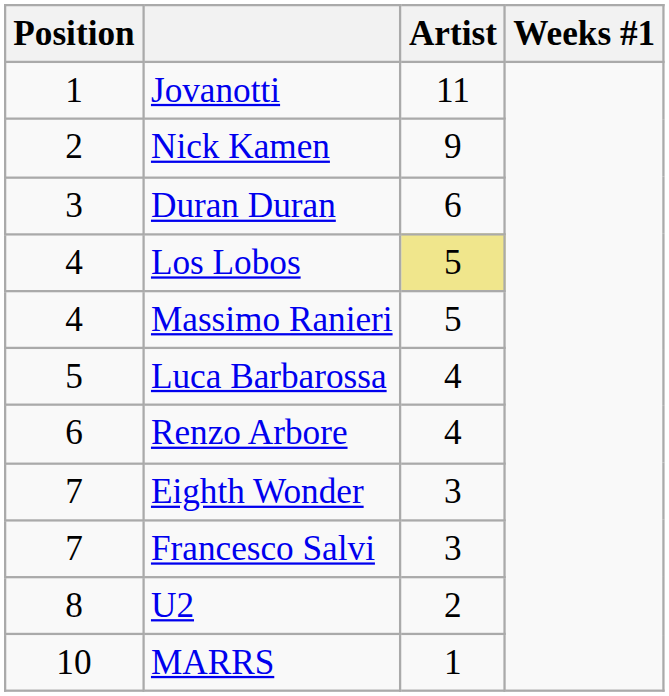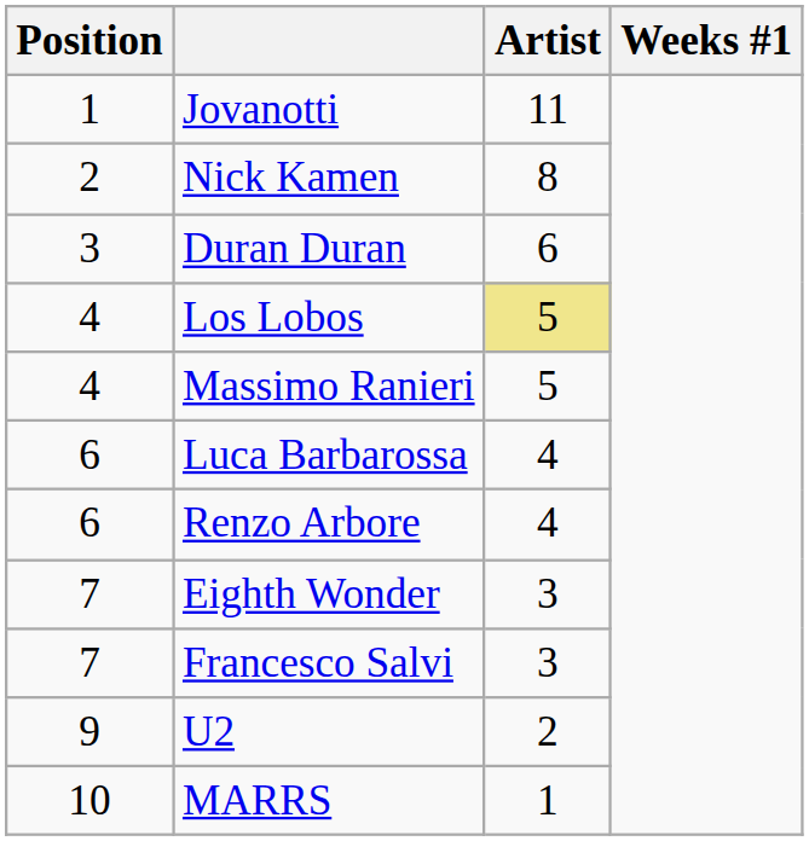Nick Kamen | Artist: 9 -> 8
Luca Barbarossa | Position: 5 -> 6
U2 | Position: 8 -> 9
